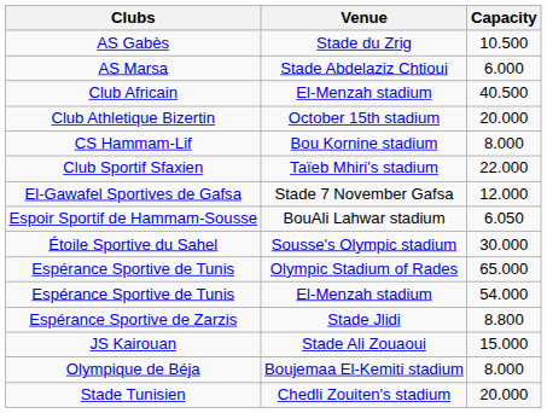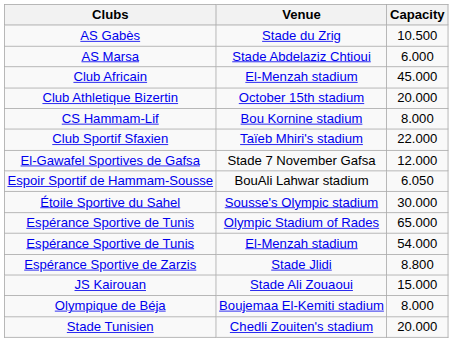Club Africain | Capacity: 40.500 -> 45.000
